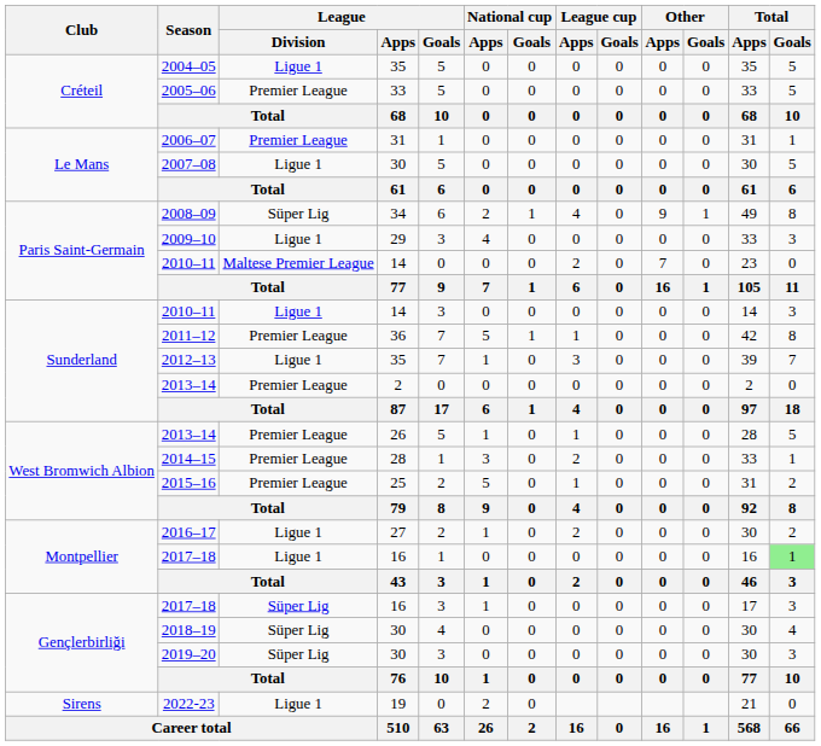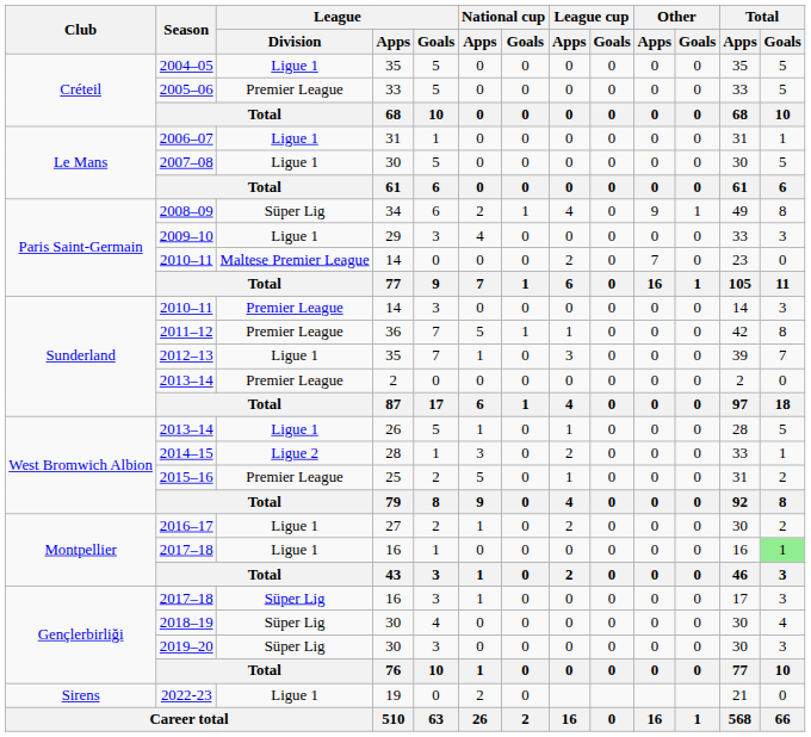2006–07 | League / Division: Premier League -> Ligue 1
Sunderland / 2010–11 | League / Division: Ligue 1 -> Premier League
West Bromwich Albion / 2013–14 | League / Division: Premier League -> Ligue 1
2014–15 | League / Division: Premier League -> Ligue 2
